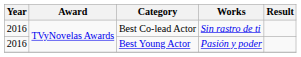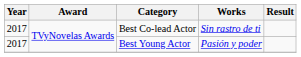Best Co-lead Actor | Year: 2016 -> 2017
Best Young Actor | Year: 2016 -> 2017
